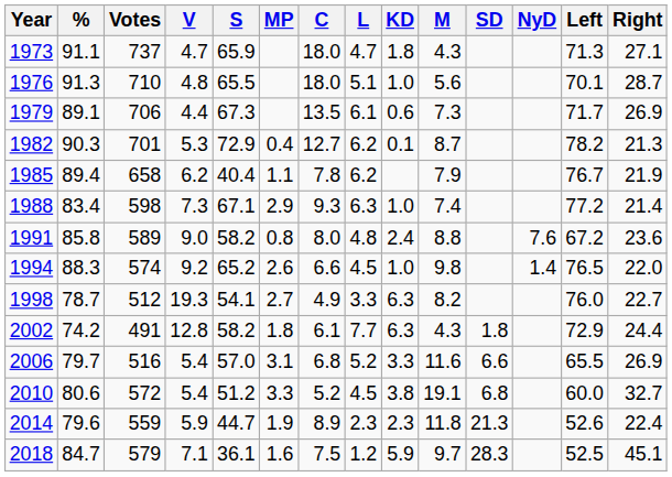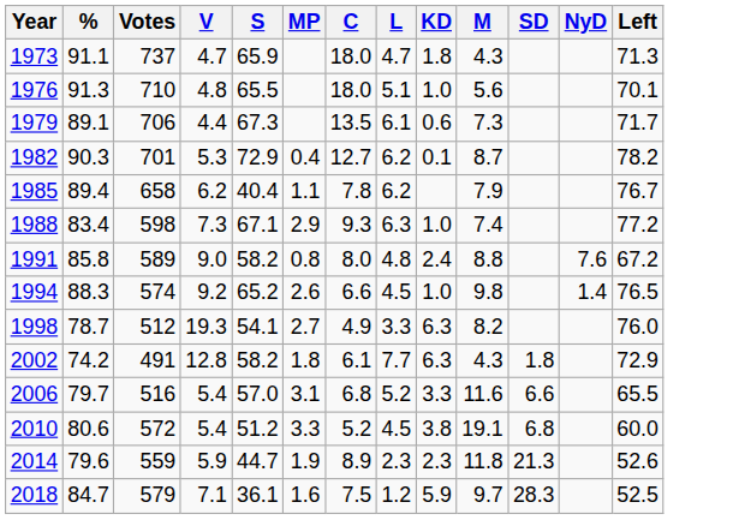- column: Right | 27.1 | 28.7 | 26.9 | 21.3 | 21.9 | 21.4 | 23.6 | 22.0 | 22.7 | 24.4 | 26.9 | 32.7 | 22.4 | 45.1
